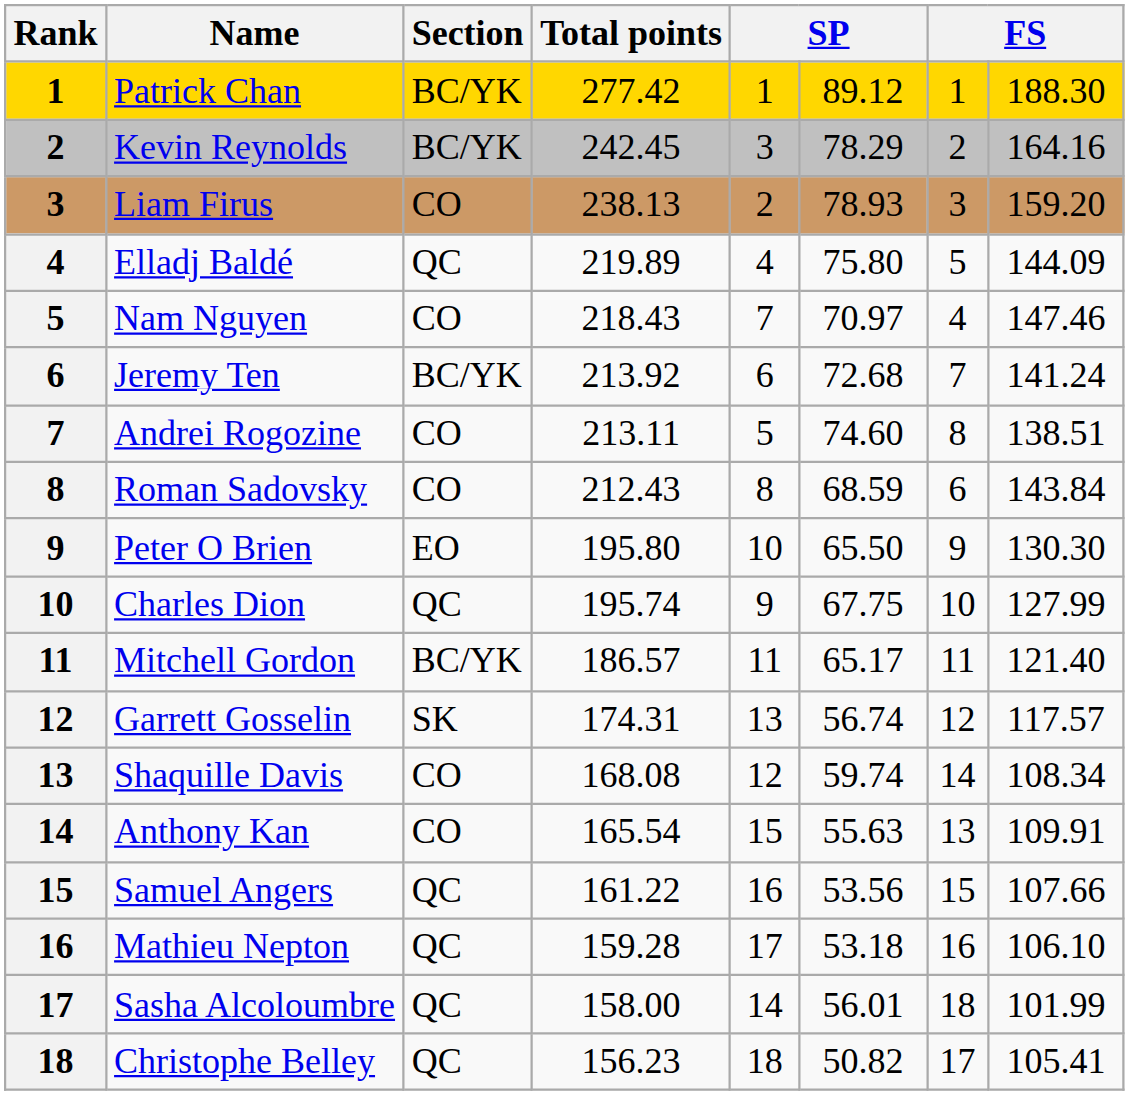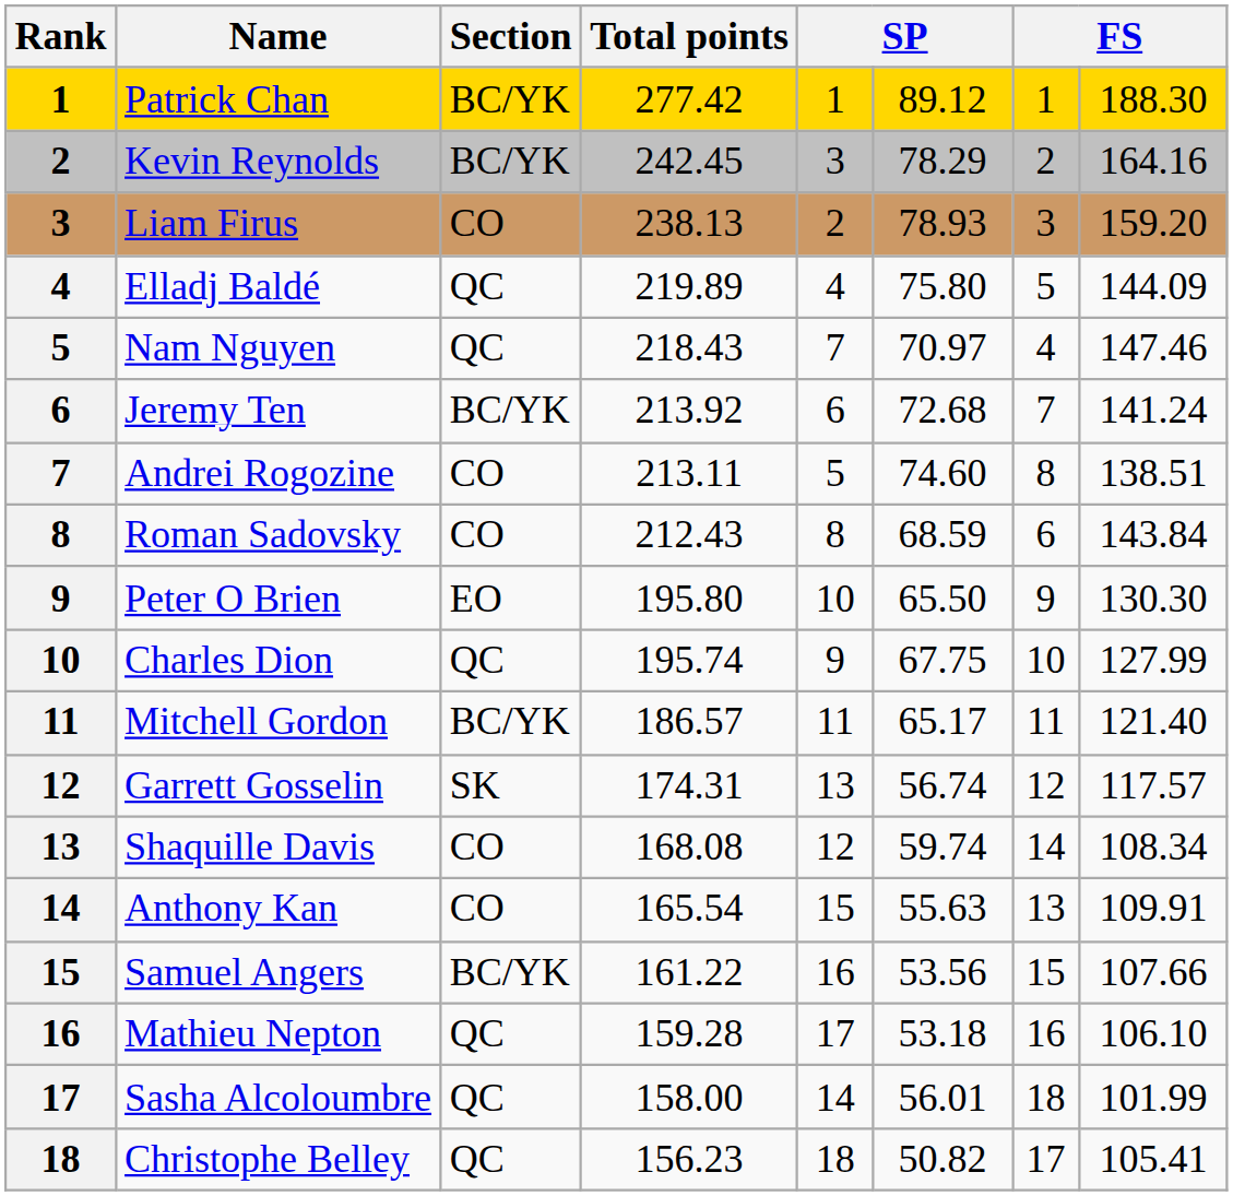Nam Nguyen | Section: CO -> QC
Samuel Angers | Section: QC -> BC/YK
